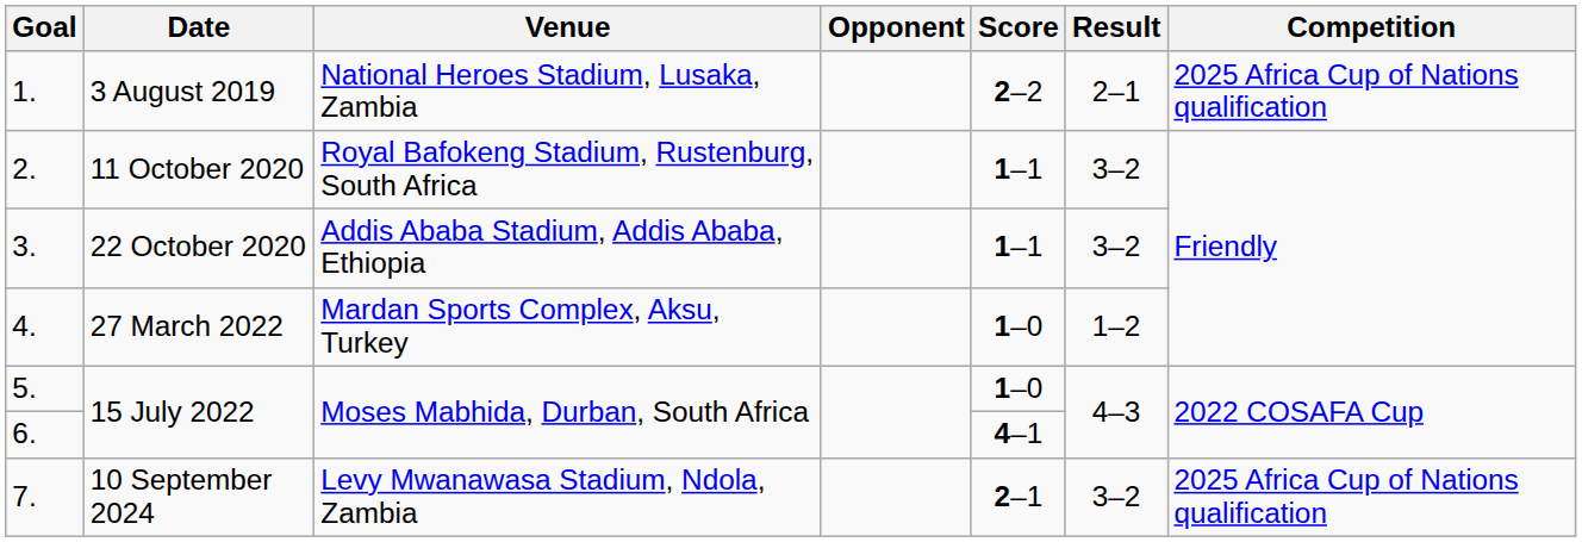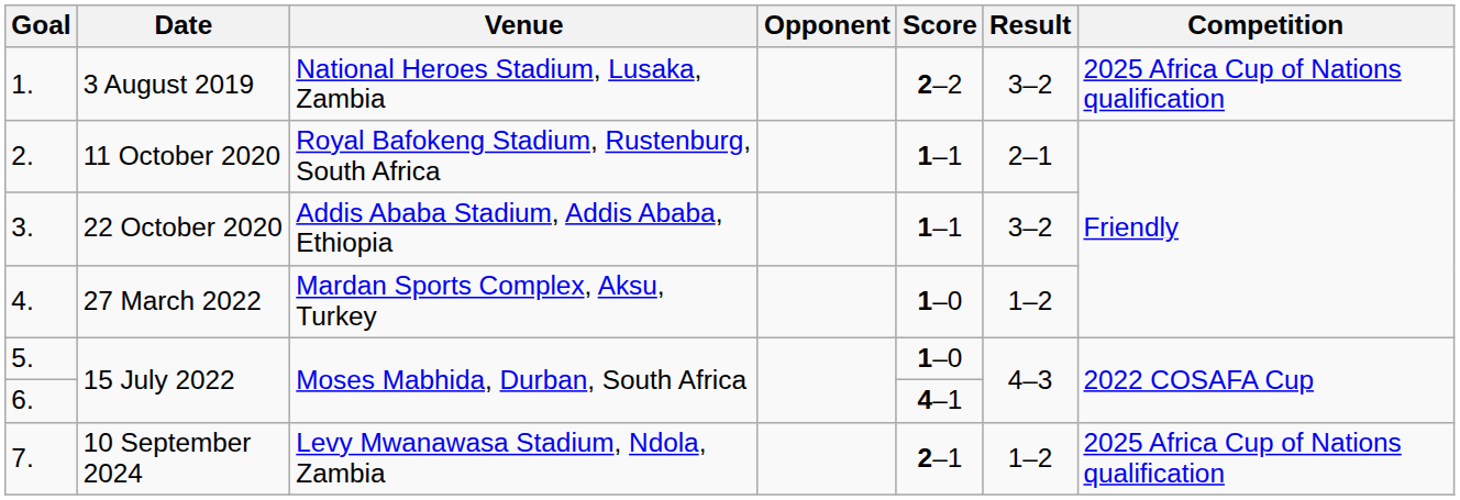1. | Result: 2–1 -> 3–2
2. | Result: 3–2 -> 2–1
7. | Result: 3–2 -> 1–2
